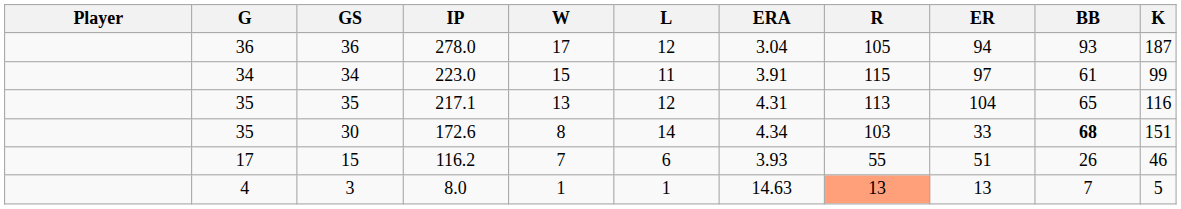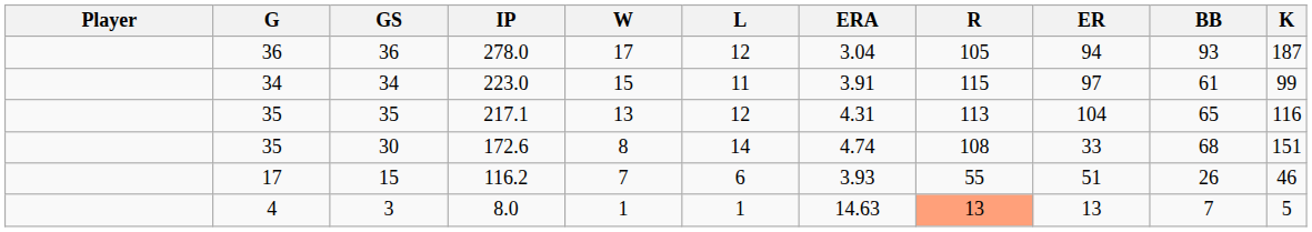30 | ERA: 4.34 -> 4.74
30 | R: 103 -> 108
30 | BB: bold -> normal
